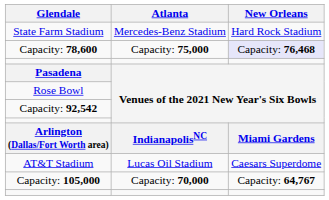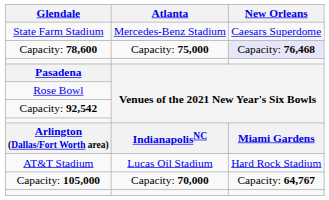State Farm Stadium | New Orleans: Hard Rock Stadium -> Caesars Superdome
AT&T Stadium | New Orleans: Caesars Superdome -> Hard Rock Stadium
